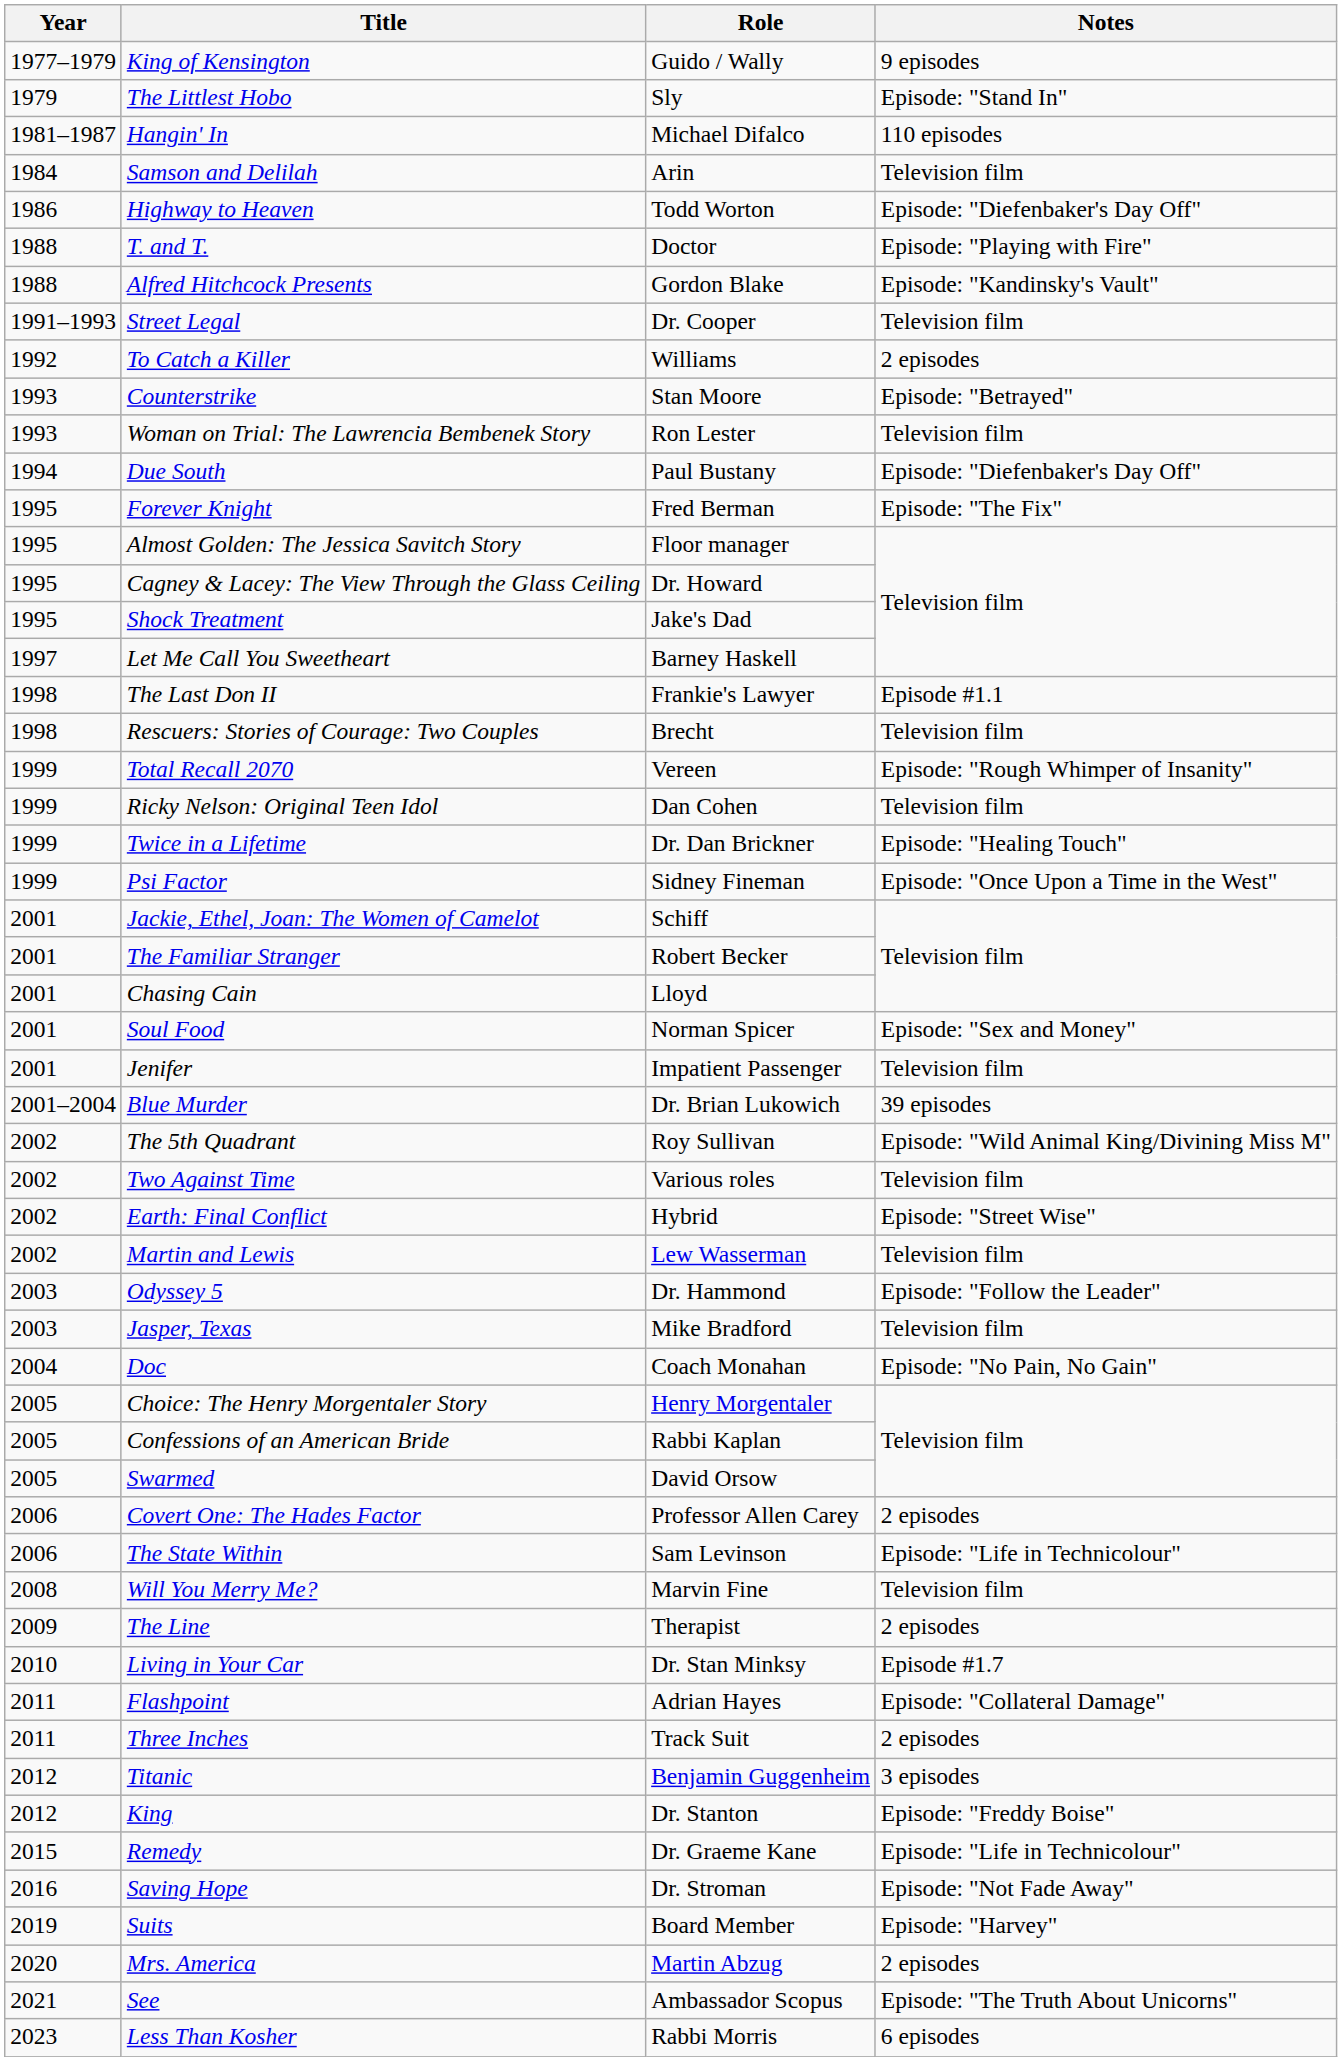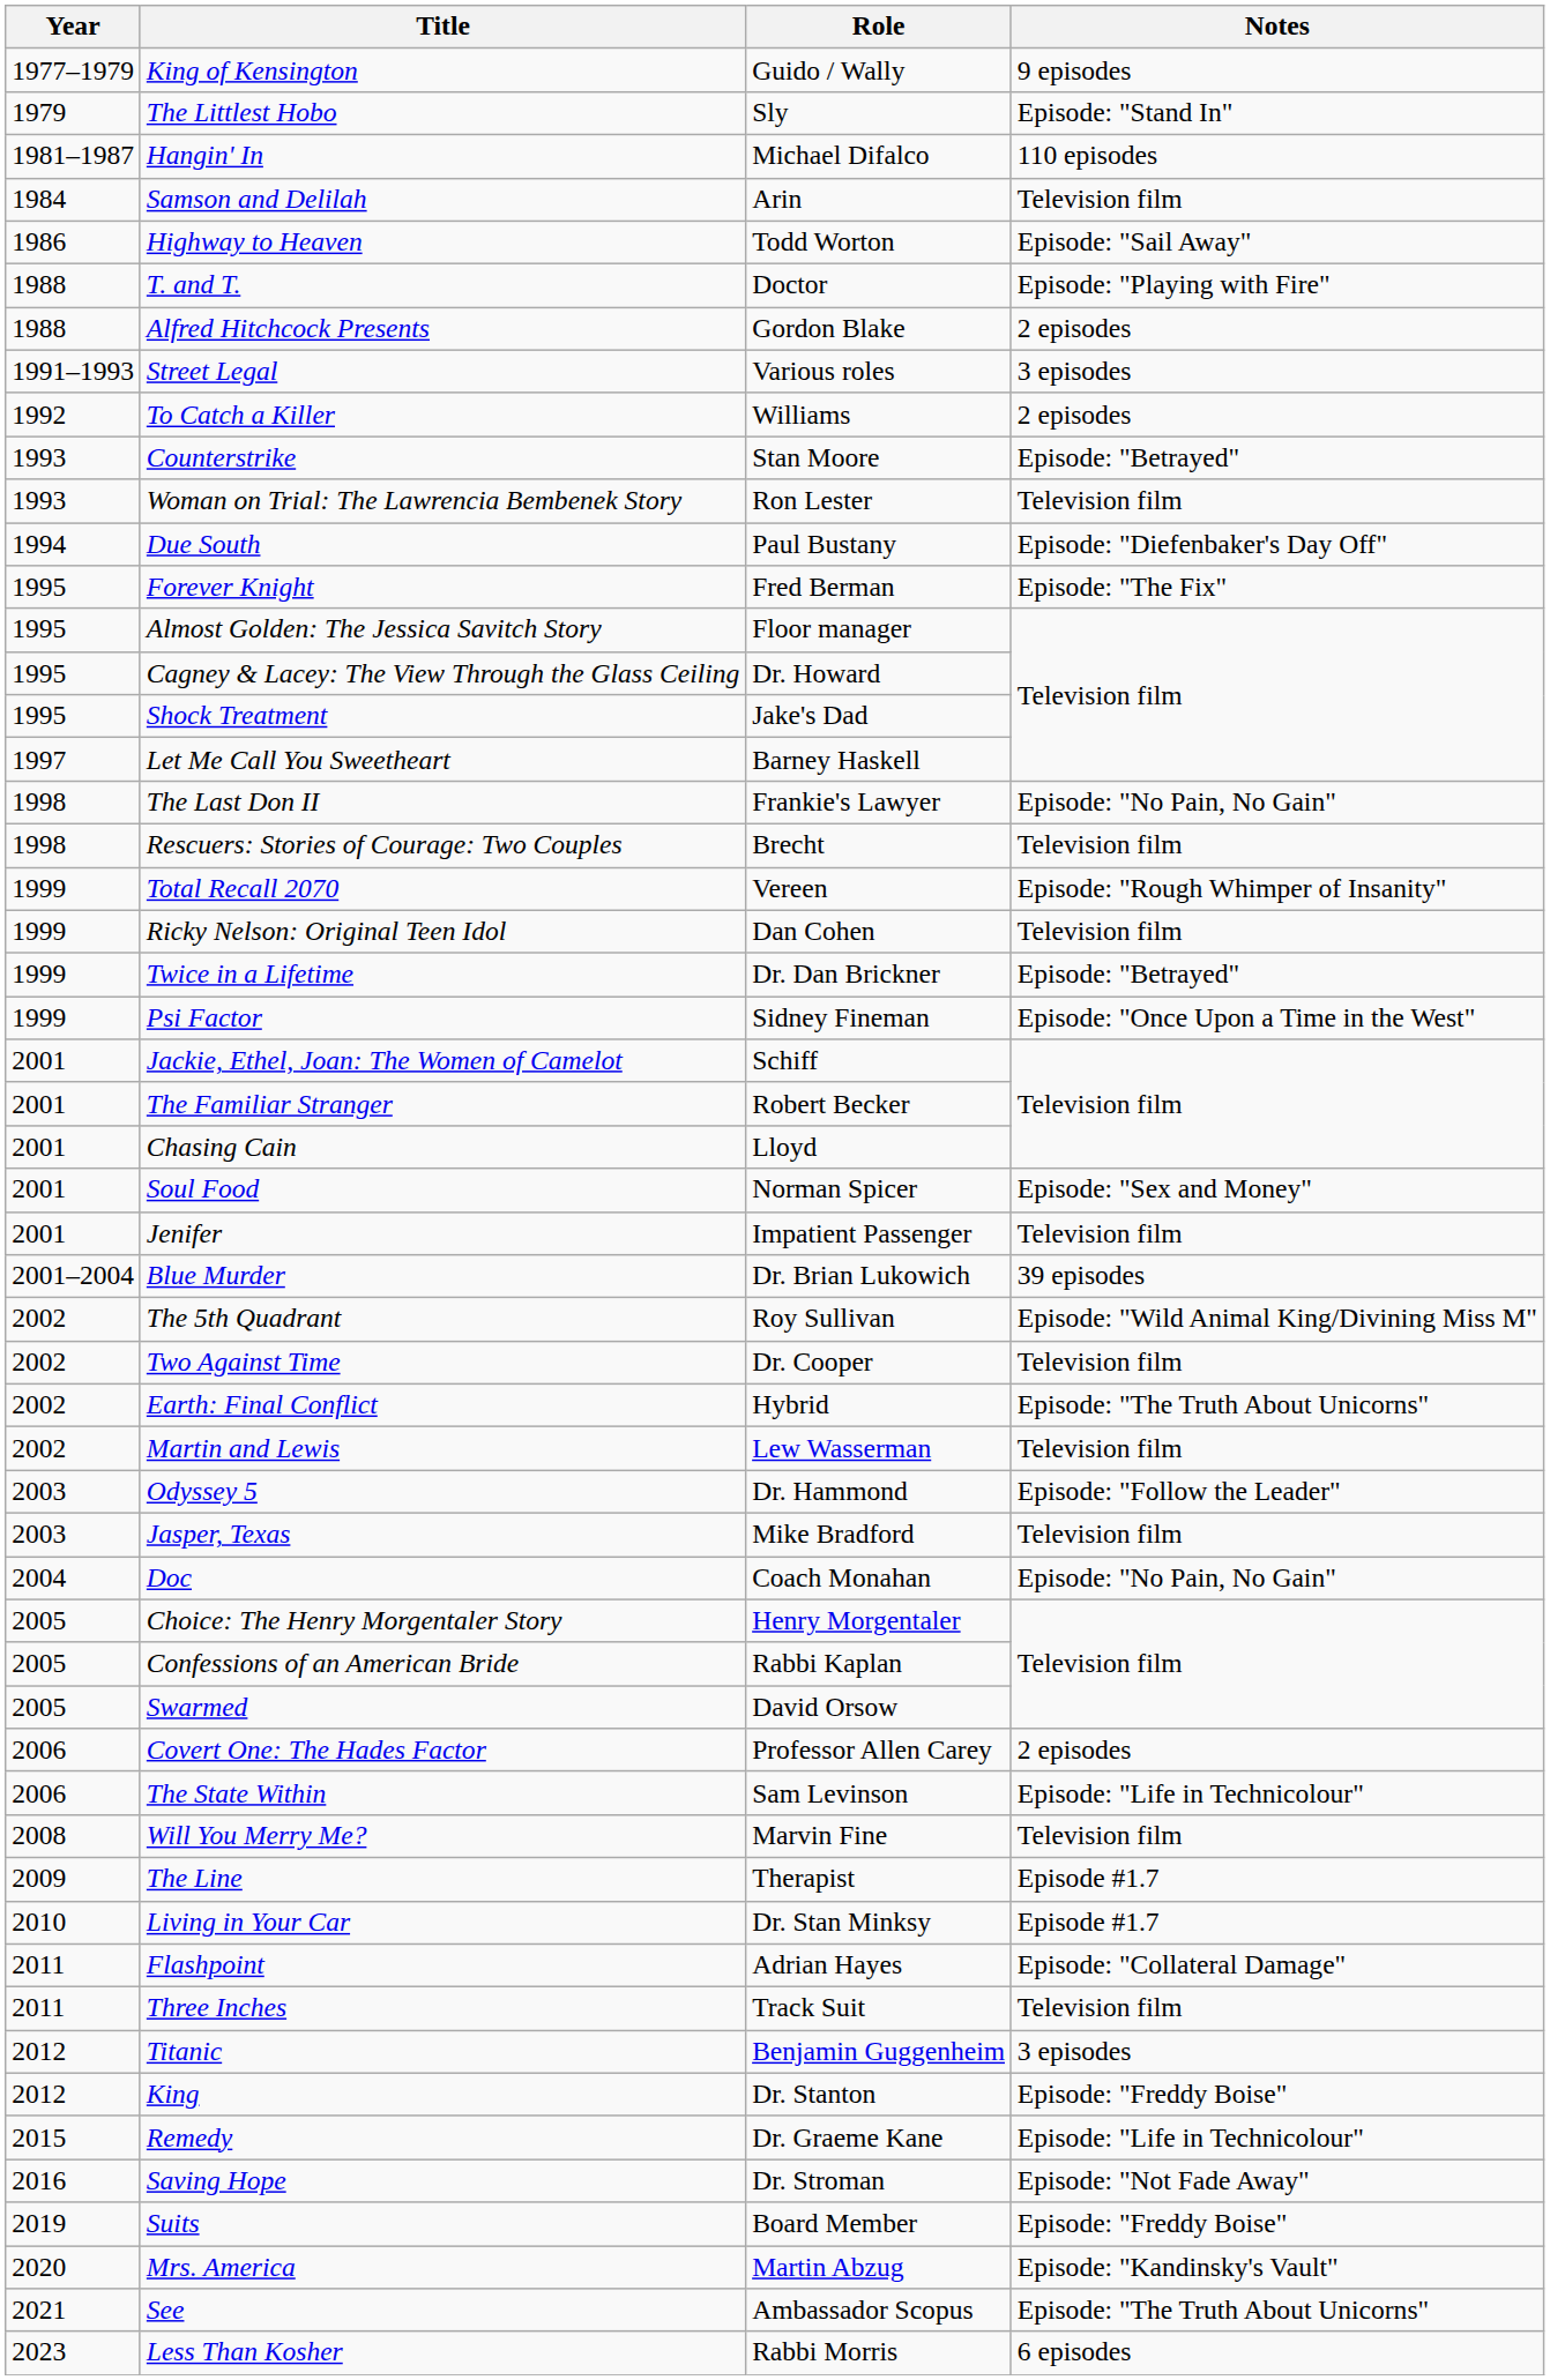Highway to Heaven | Notes: Episode: "Diefenbaker's Day Off" -> Episode: "Sail Away"
Alfred Hitchcock Presents | Notes: Episode: "Kandinsky's Vault" -> 2 episodes
Street Legal | Role: Dr. Cooper -> Various roles
Street Legal | Notes: Television film -> 3 episodes
The Last Don II | Notes: Episode #1.1 -> Episode: "No Pain, No Gain"
Twice in a Lifetime | Notes: Episode: "Healing Touch" -> Episode: "Betrayed"
Two Against Time | Role: Various roles -> Dr. Cooper
Earth: Final Conflict | Notes: Episode: "Street Wise" -> Episode: "The Truth About Unicorns"
The Line | Notes: 2 episodes -> Episode #1.7
Three Inches | Notes: 2 episodes -> Television film
Suits | Notes: Episode: "Harvey" -> Episode: "Freddy Boise"
Mrs. America | Notes: 2 episodes -> Episode: "Kandinsky's Vault"
